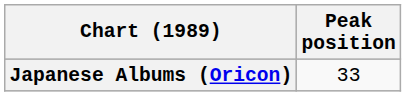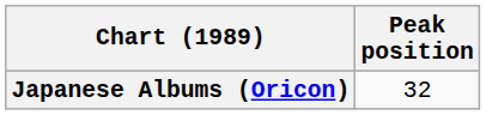Japanese Albums (Oricon) | Peak position: 33 -> 32
